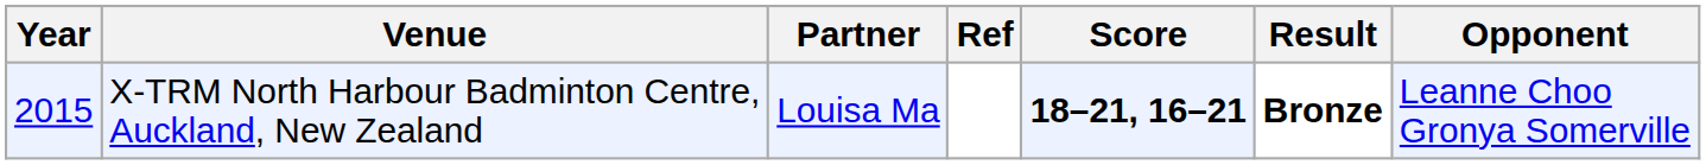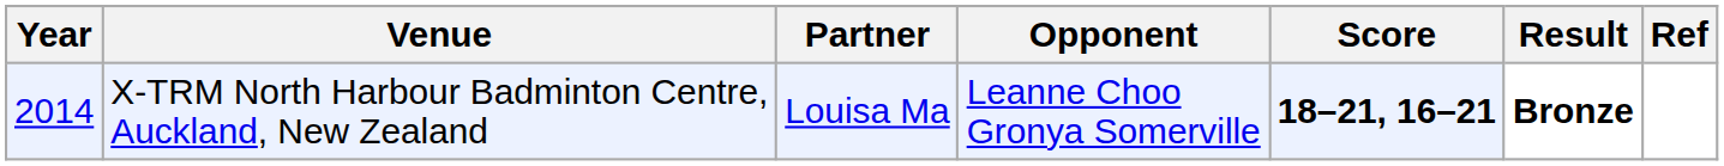columns swapped: Opponent <-> Ref
X-TRM North Harbour Badminton Centre, Auckland, New Zealand | Year: 2015 -> 2014
